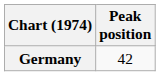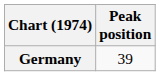Germany | Peak position: 42 -> 39
